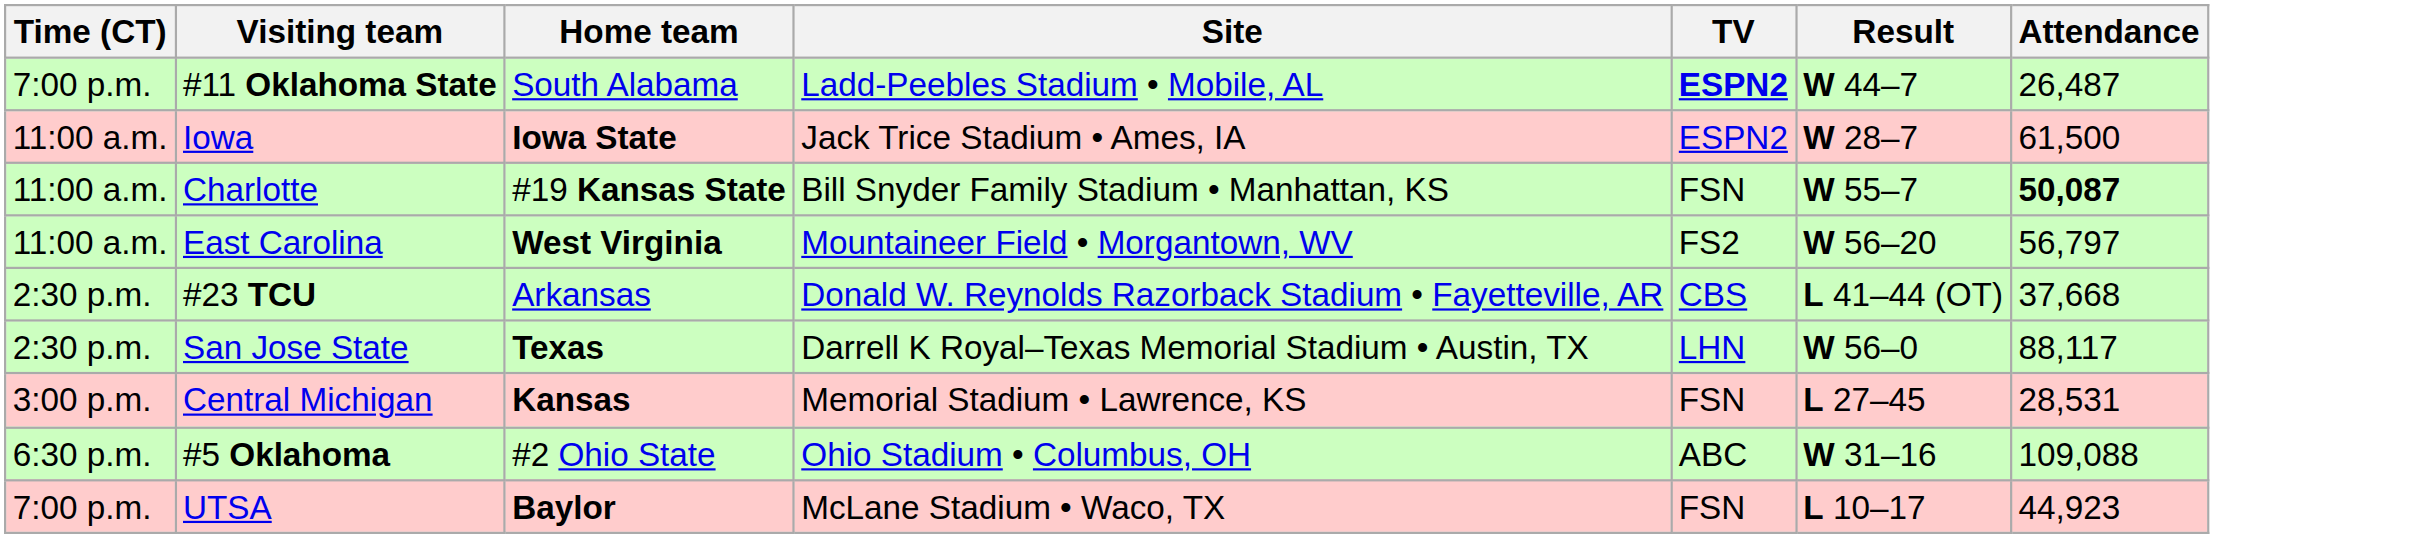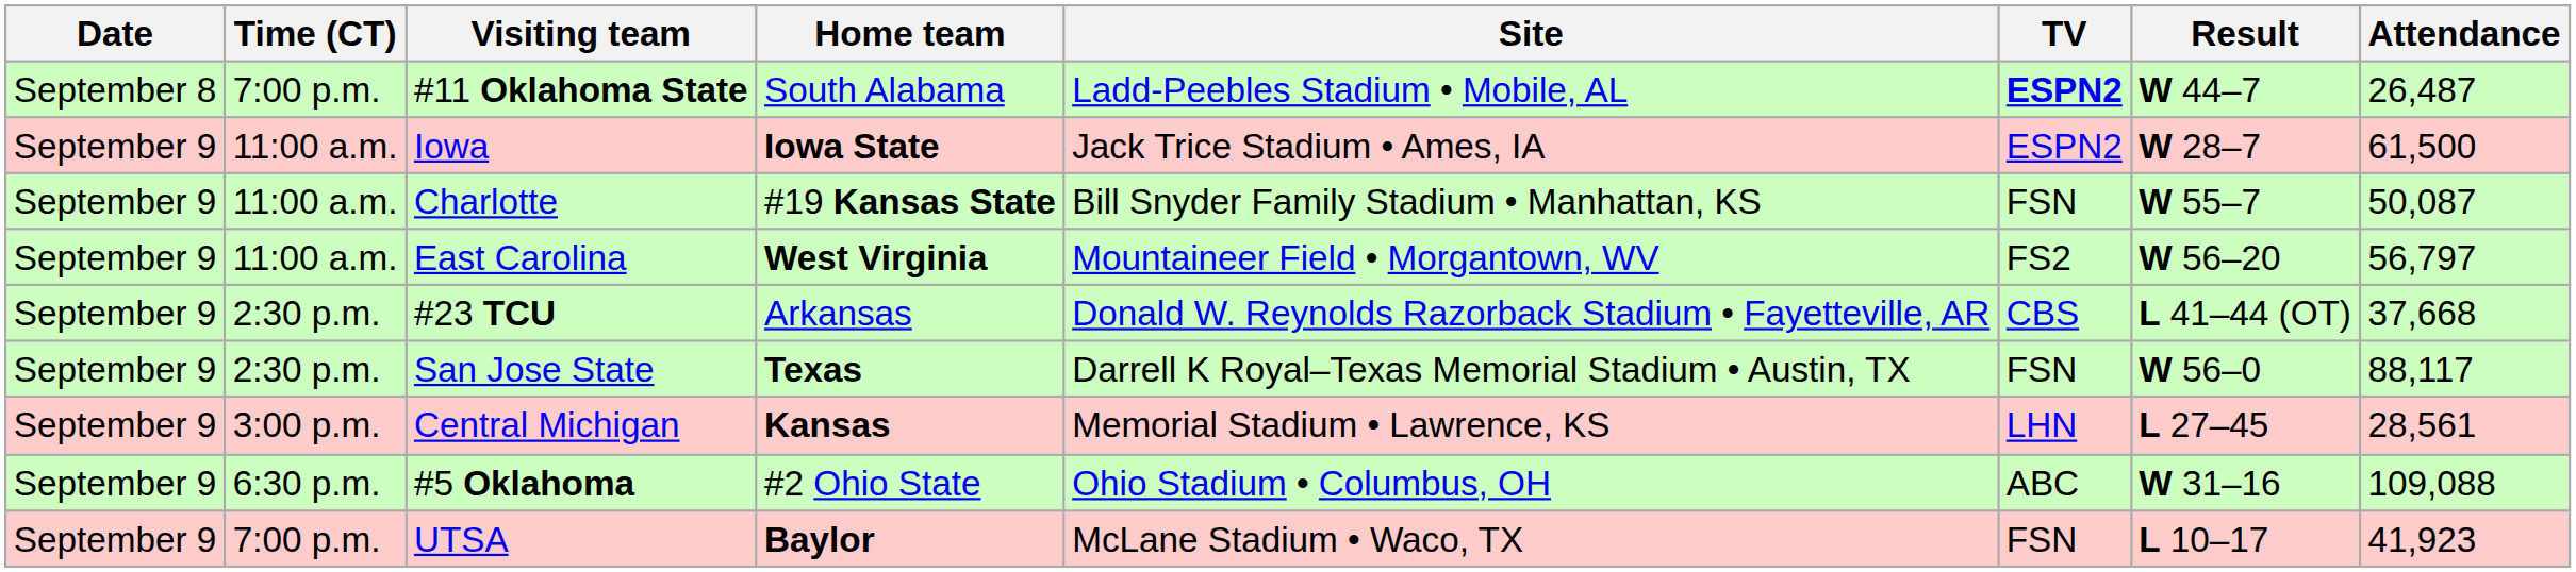+ column: Date | September 8 | September 9 | September 9 | September 9 | September 9 | September 9 | September 9 | September 9 | September 9
Charlotte | Attendance: bold -> normal
San Jose State | TV: LHN -> FSN
Central Michigan | TV: FSN -> LHN
Central Michigan | Attendance: 28,531 -> 28,561
UTSA | Attendance: 44,923 -> 41,923
